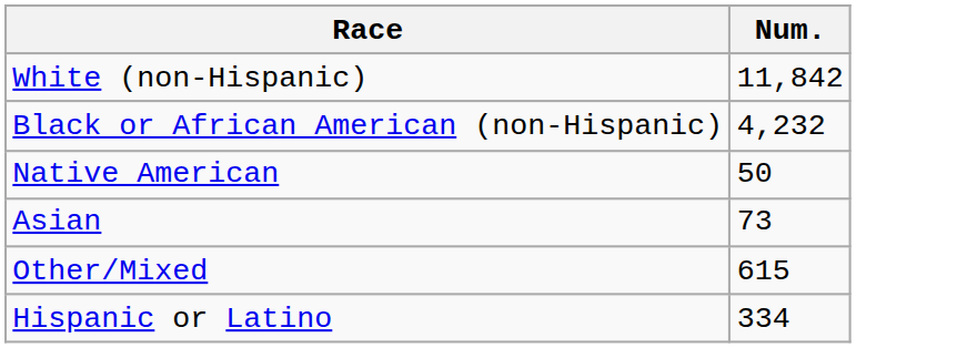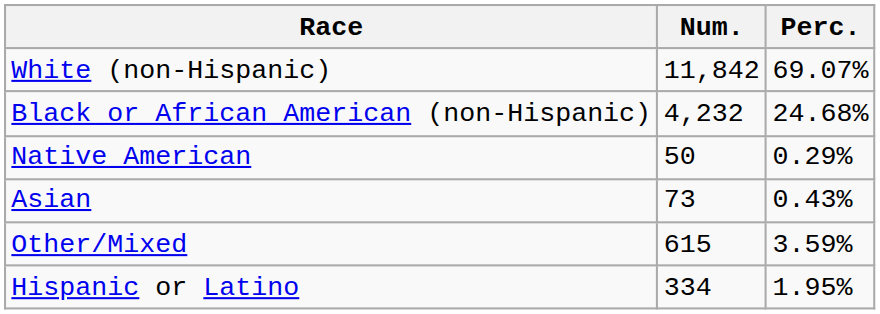+ column: Perc. | 69.07% | 24.68% | 0.29% | 0.43% | 3.59% | 1.95%
